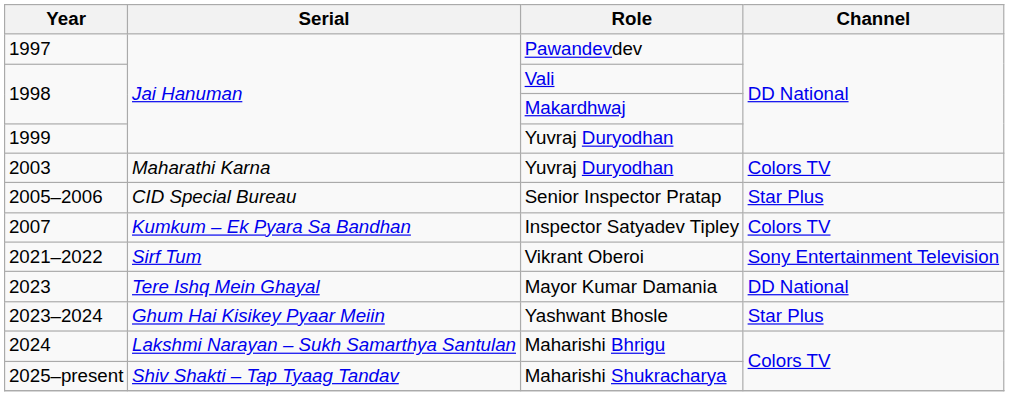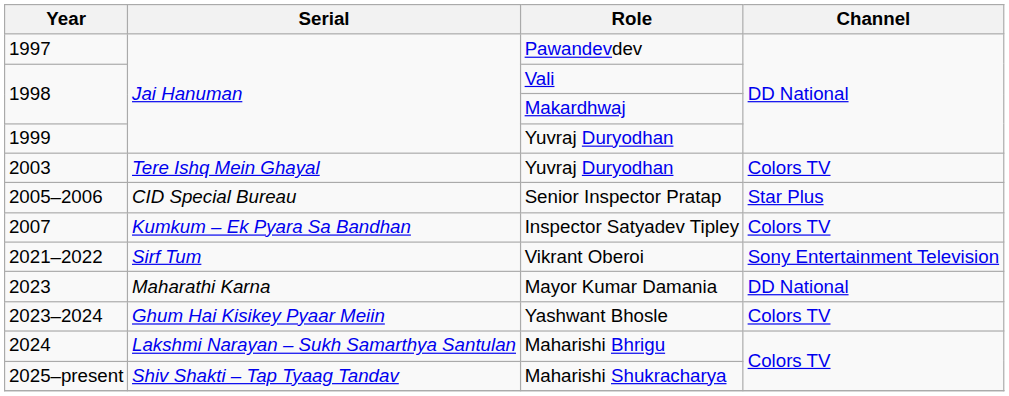2003 / Yuvraj Duryodhan | Serial: Maharathi Karna -> Tere Ishq Mein Ghayal
Mayor Kumar Damania | Serial: Tere Ishq Mein Ghayal -> Maharathi Karna
Yashwant Bhosle | Channel: Star Plus -> Colors TV
